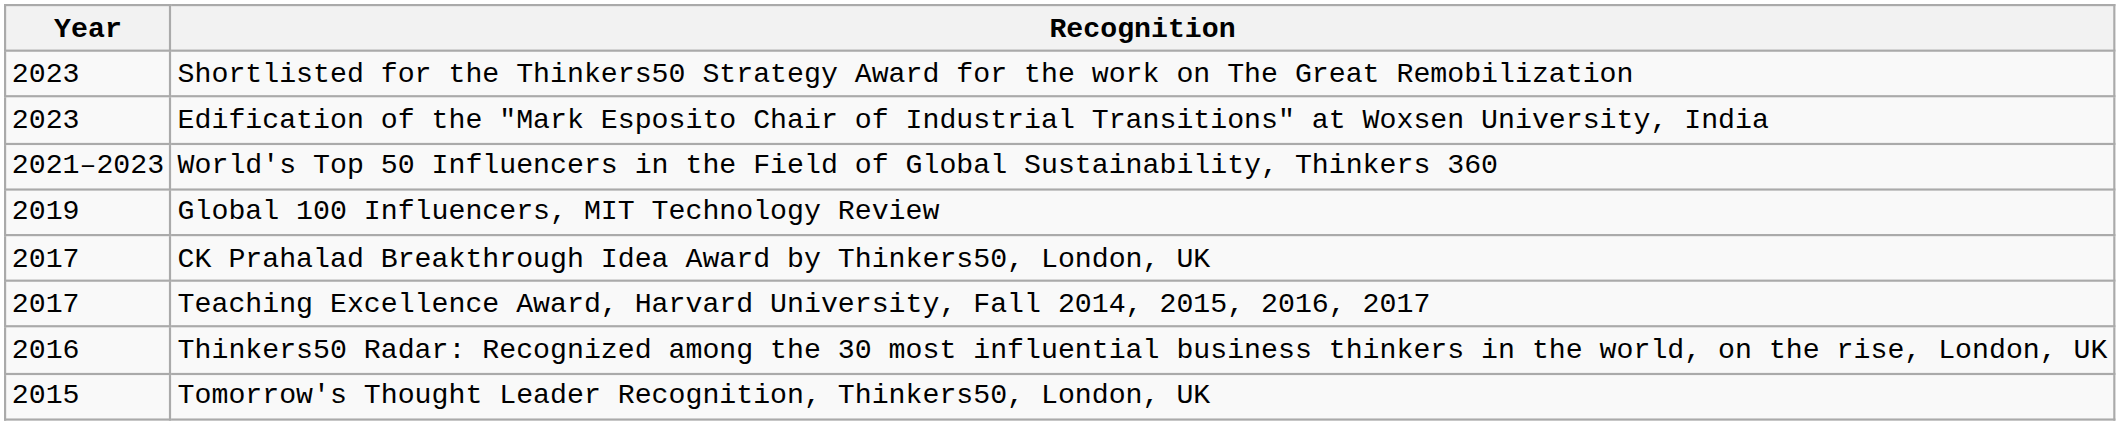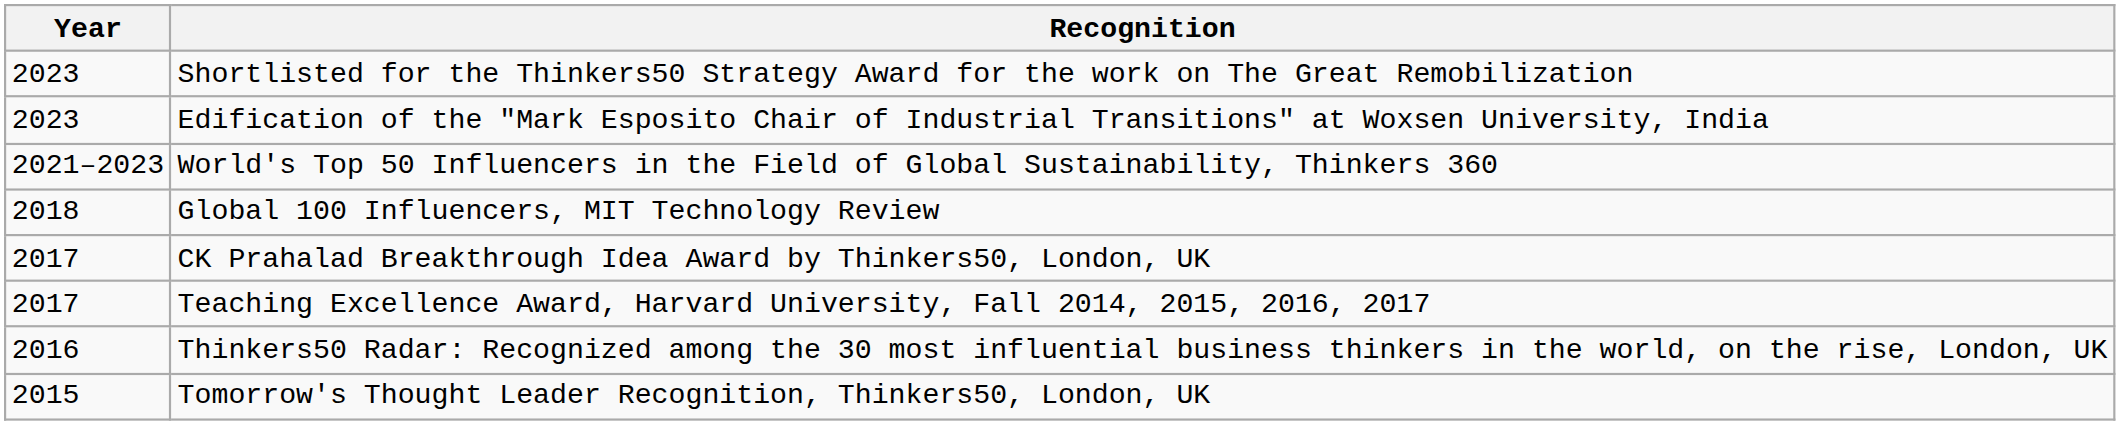Global 100 Influencers, MIT Technology Review | Year: 2019 -> 2018
